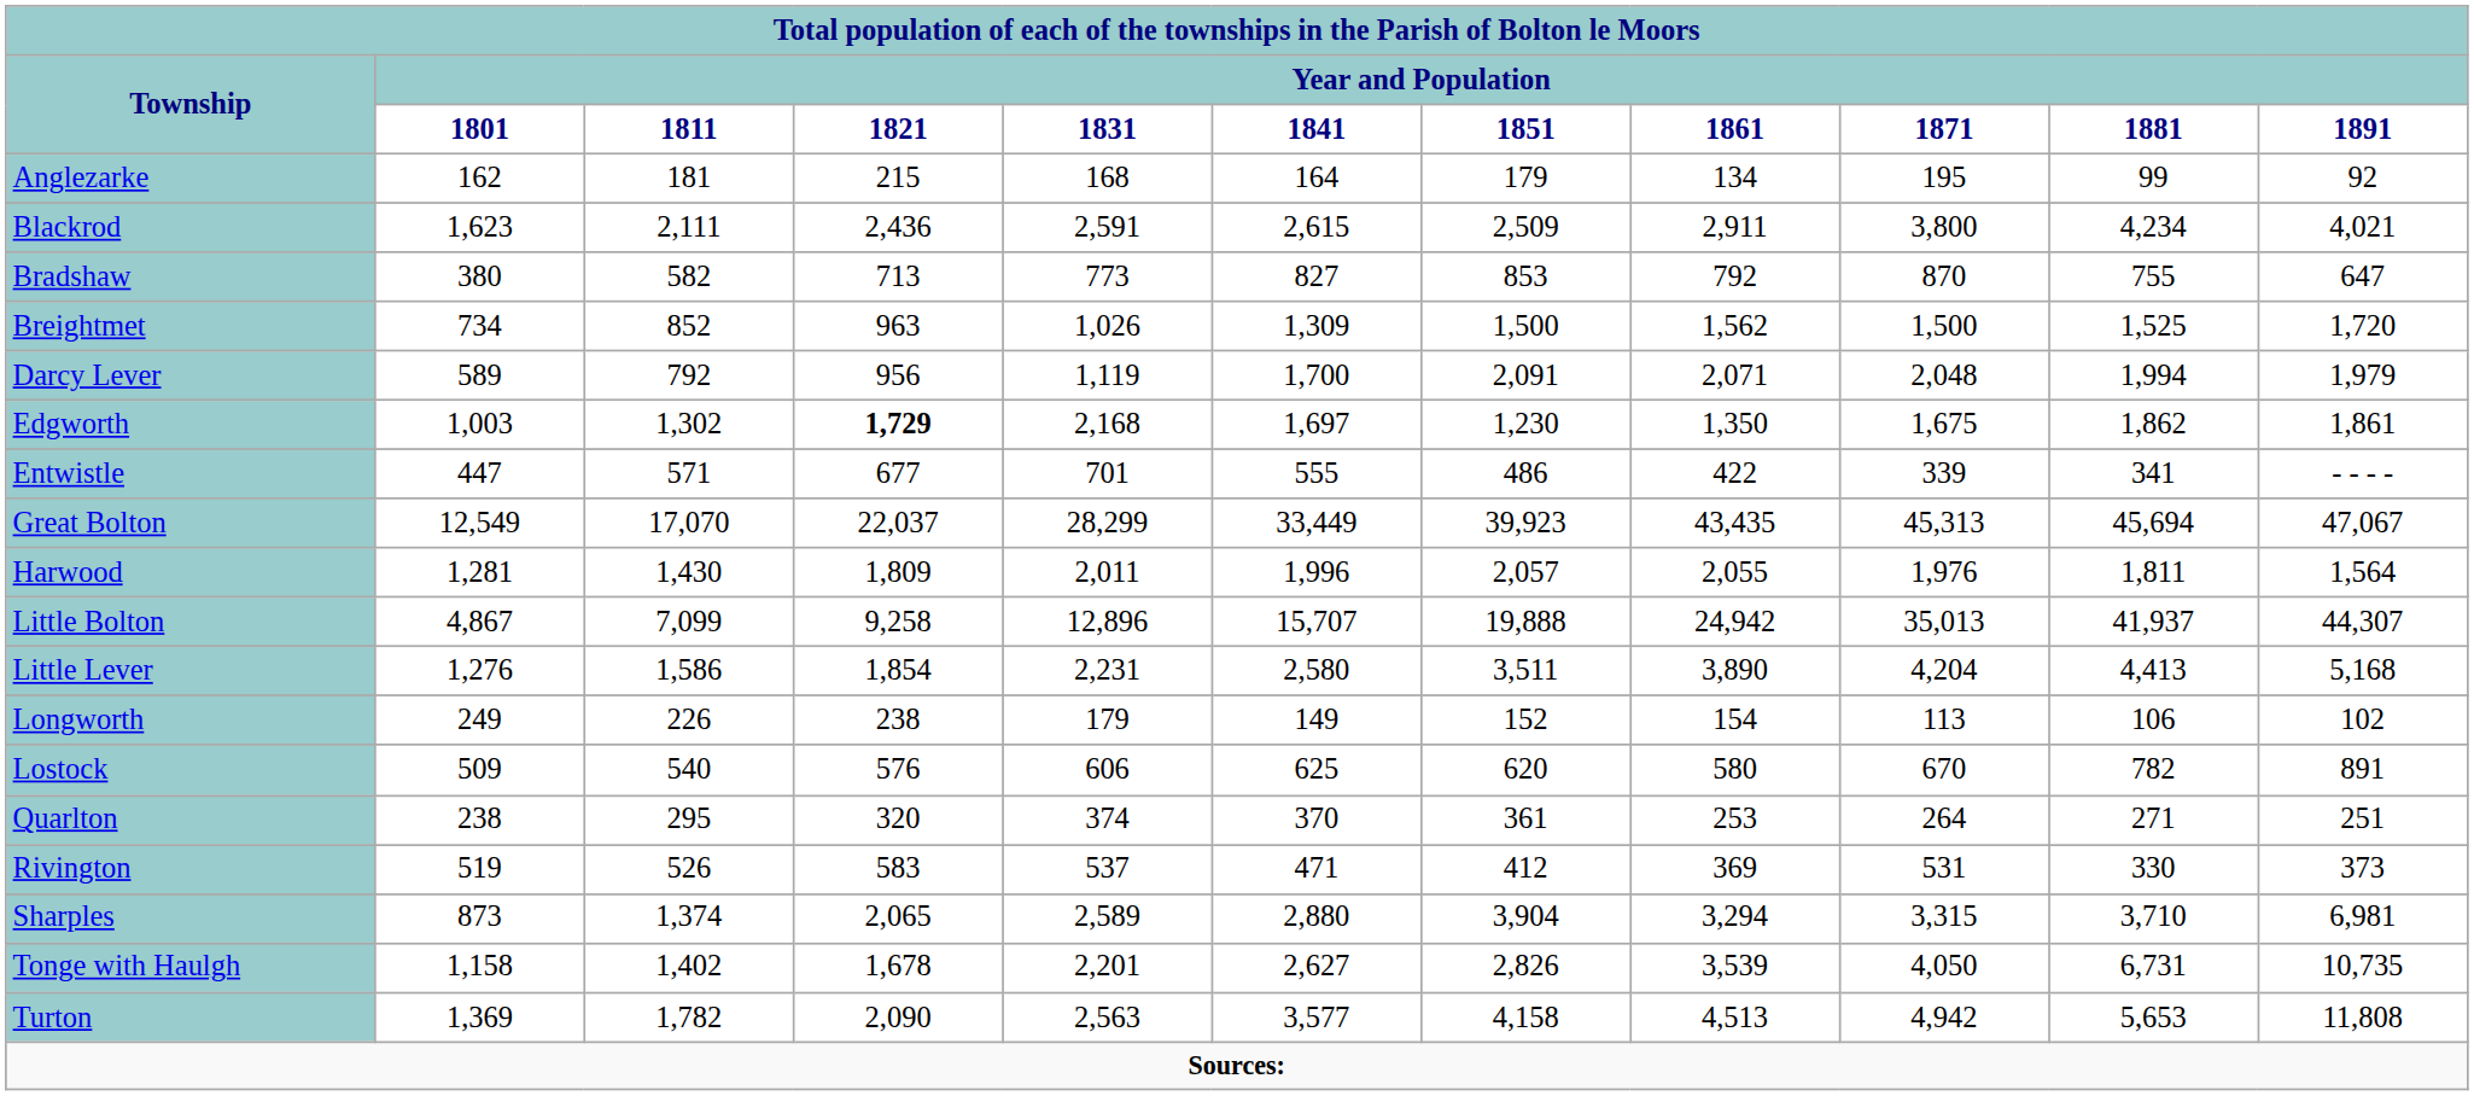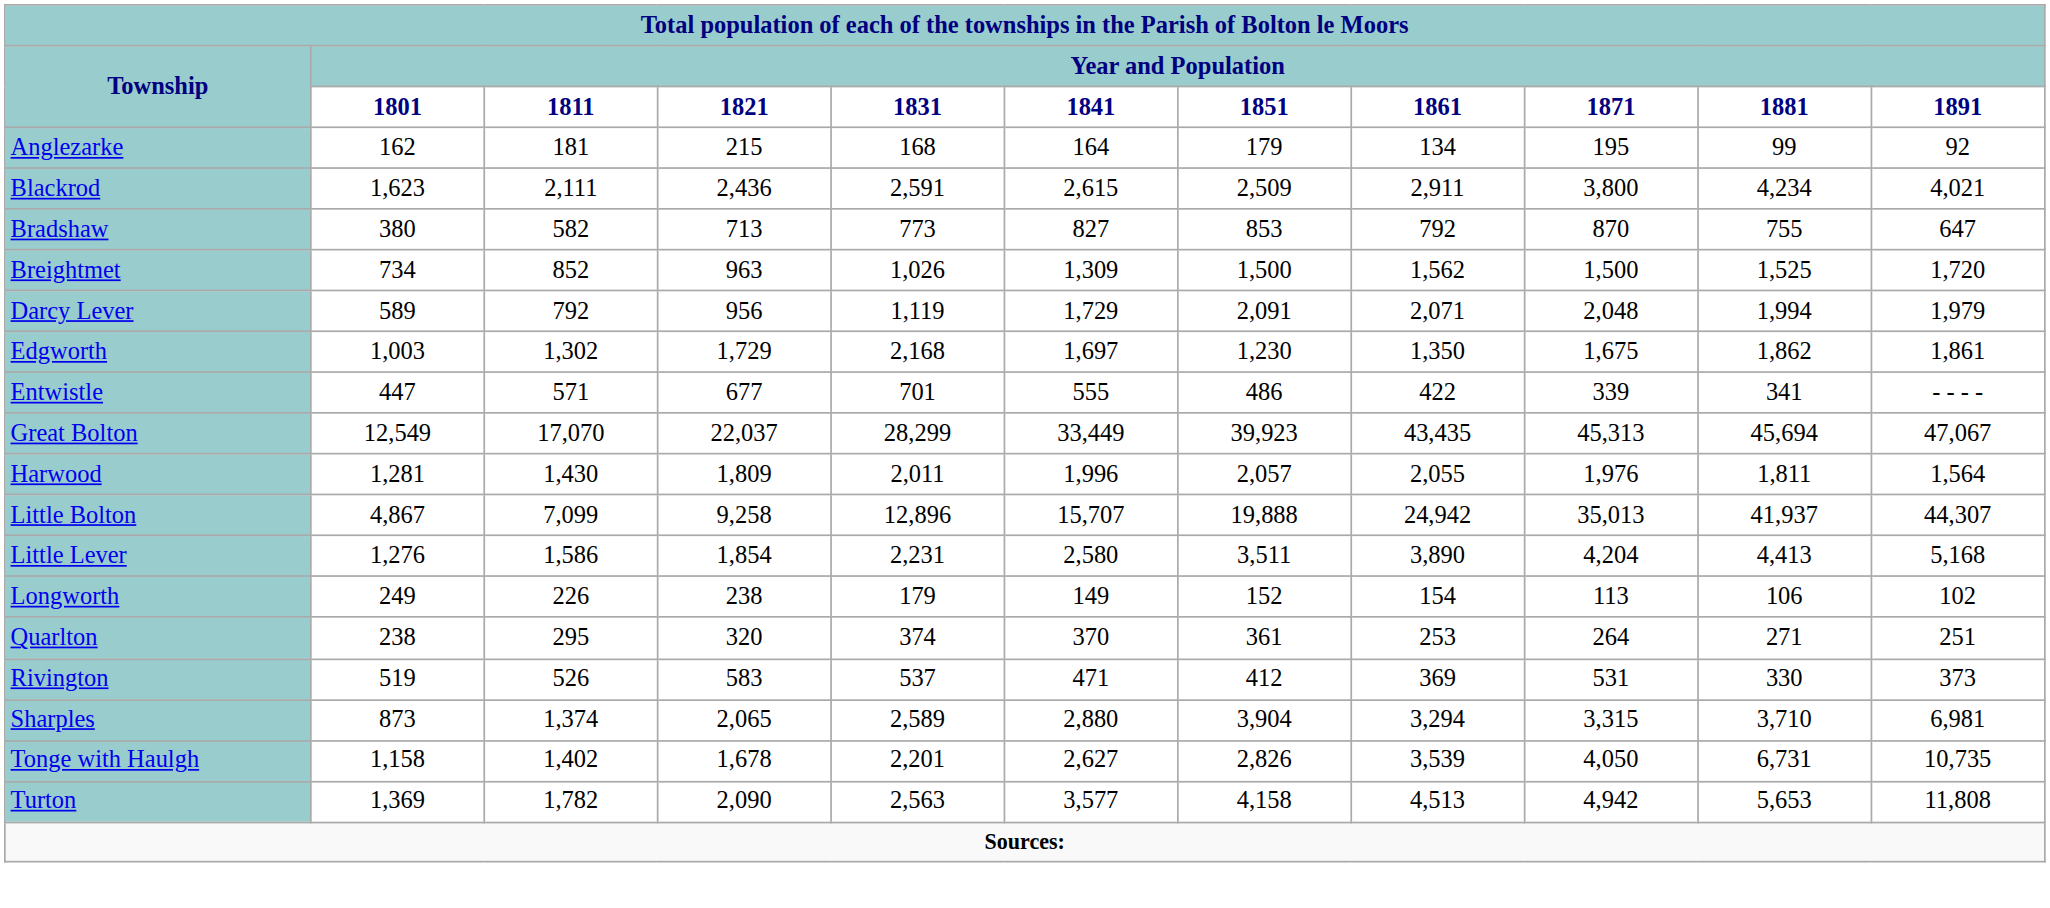Darcy Lever | Year and Population / 1841: 1,700 -> 1,729
Edgworth | Year and Population / 1821: bold -> normal
- row: Lostock | 509 | 540 | 576 | 606 | 625 | 620 | 580 | 670 | 782 | 891
